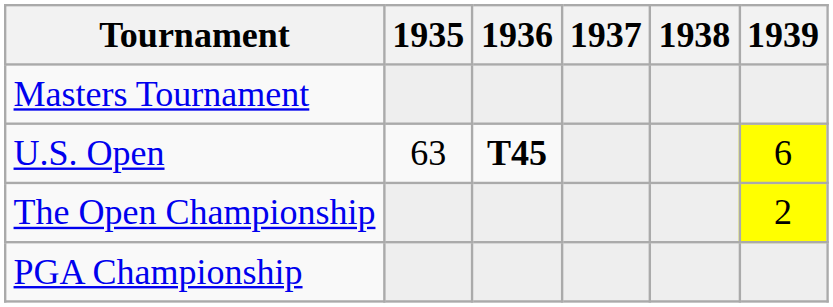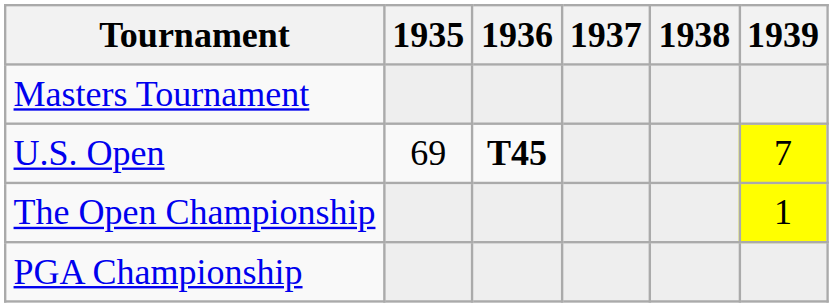U.S. Open | 1935: 63 -> 69
U.S. Open | 1939: 6 -> 7
The Open Championship | 1939: 2 -> 1
